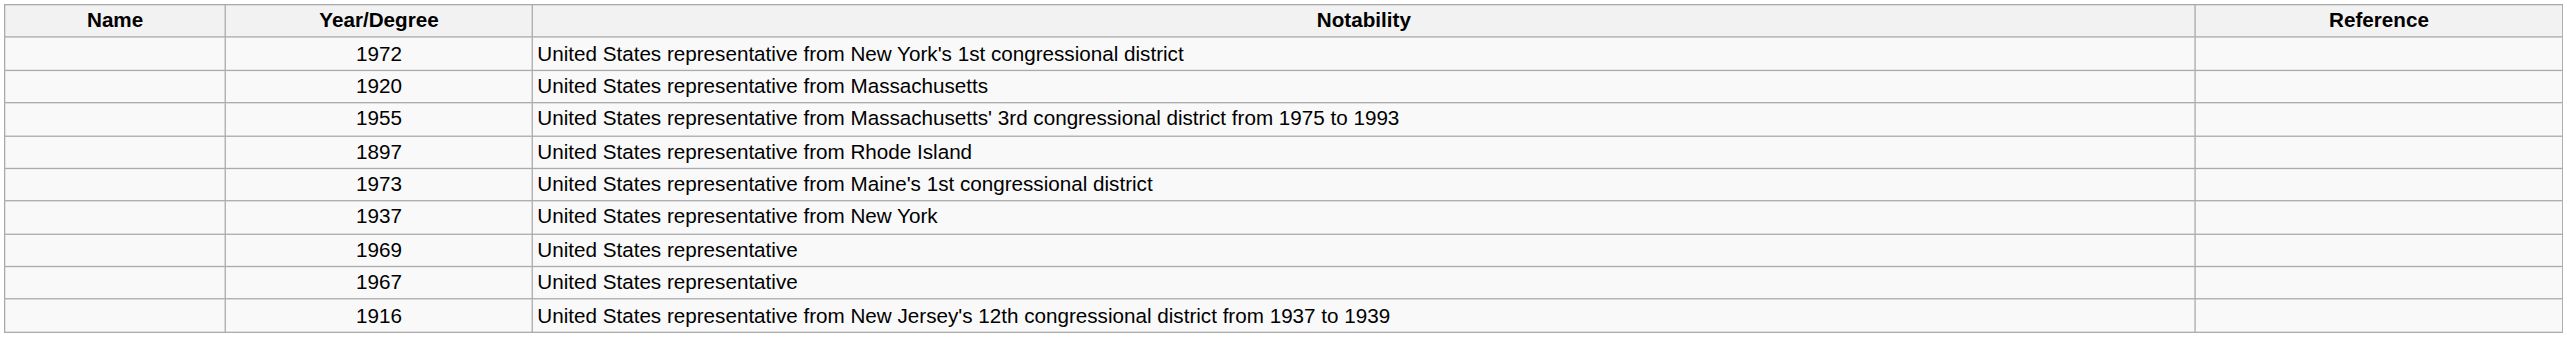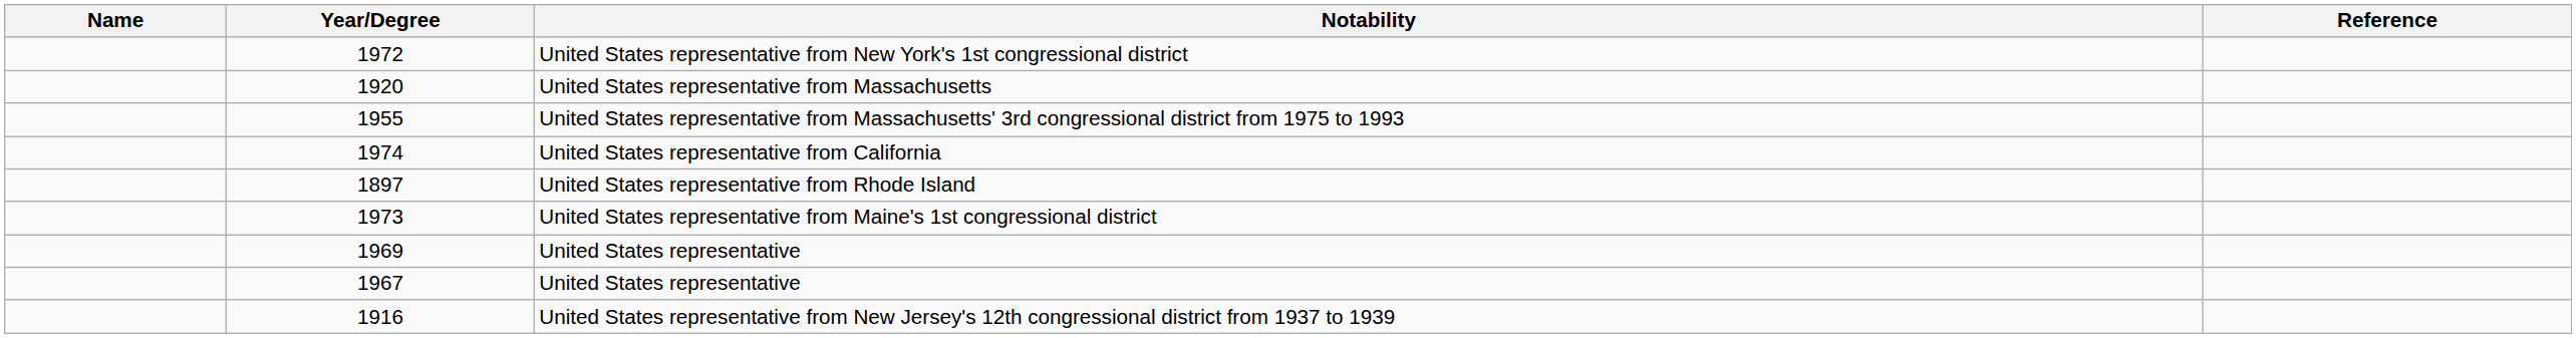+ row: 1974 | United States representative from California
- row: 1937 | United States representative from New York
